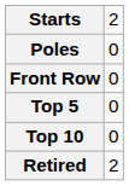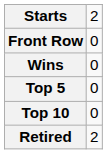- row: Poles | 0
+ row: Wins | 0
